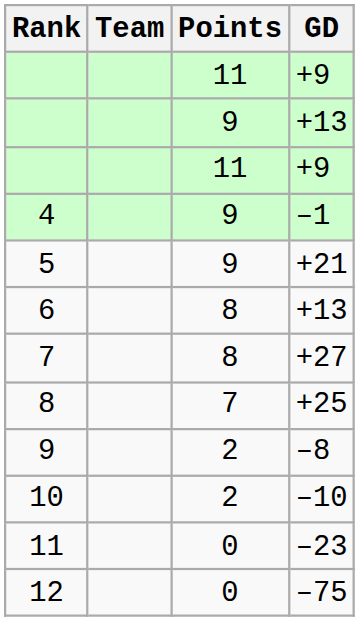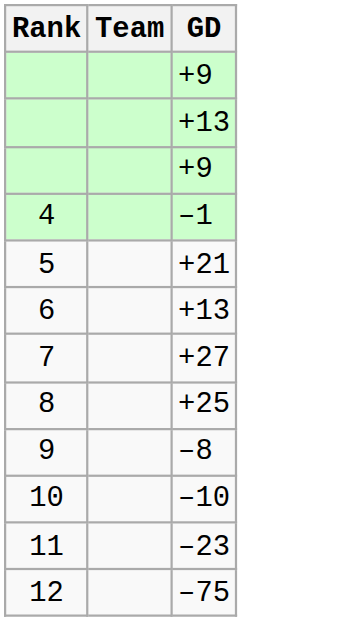- column: Points | 11 | 9 | 11 | 9 | 9 | 8 | 8 | 7 | 2 | 2 | 0 | 0
